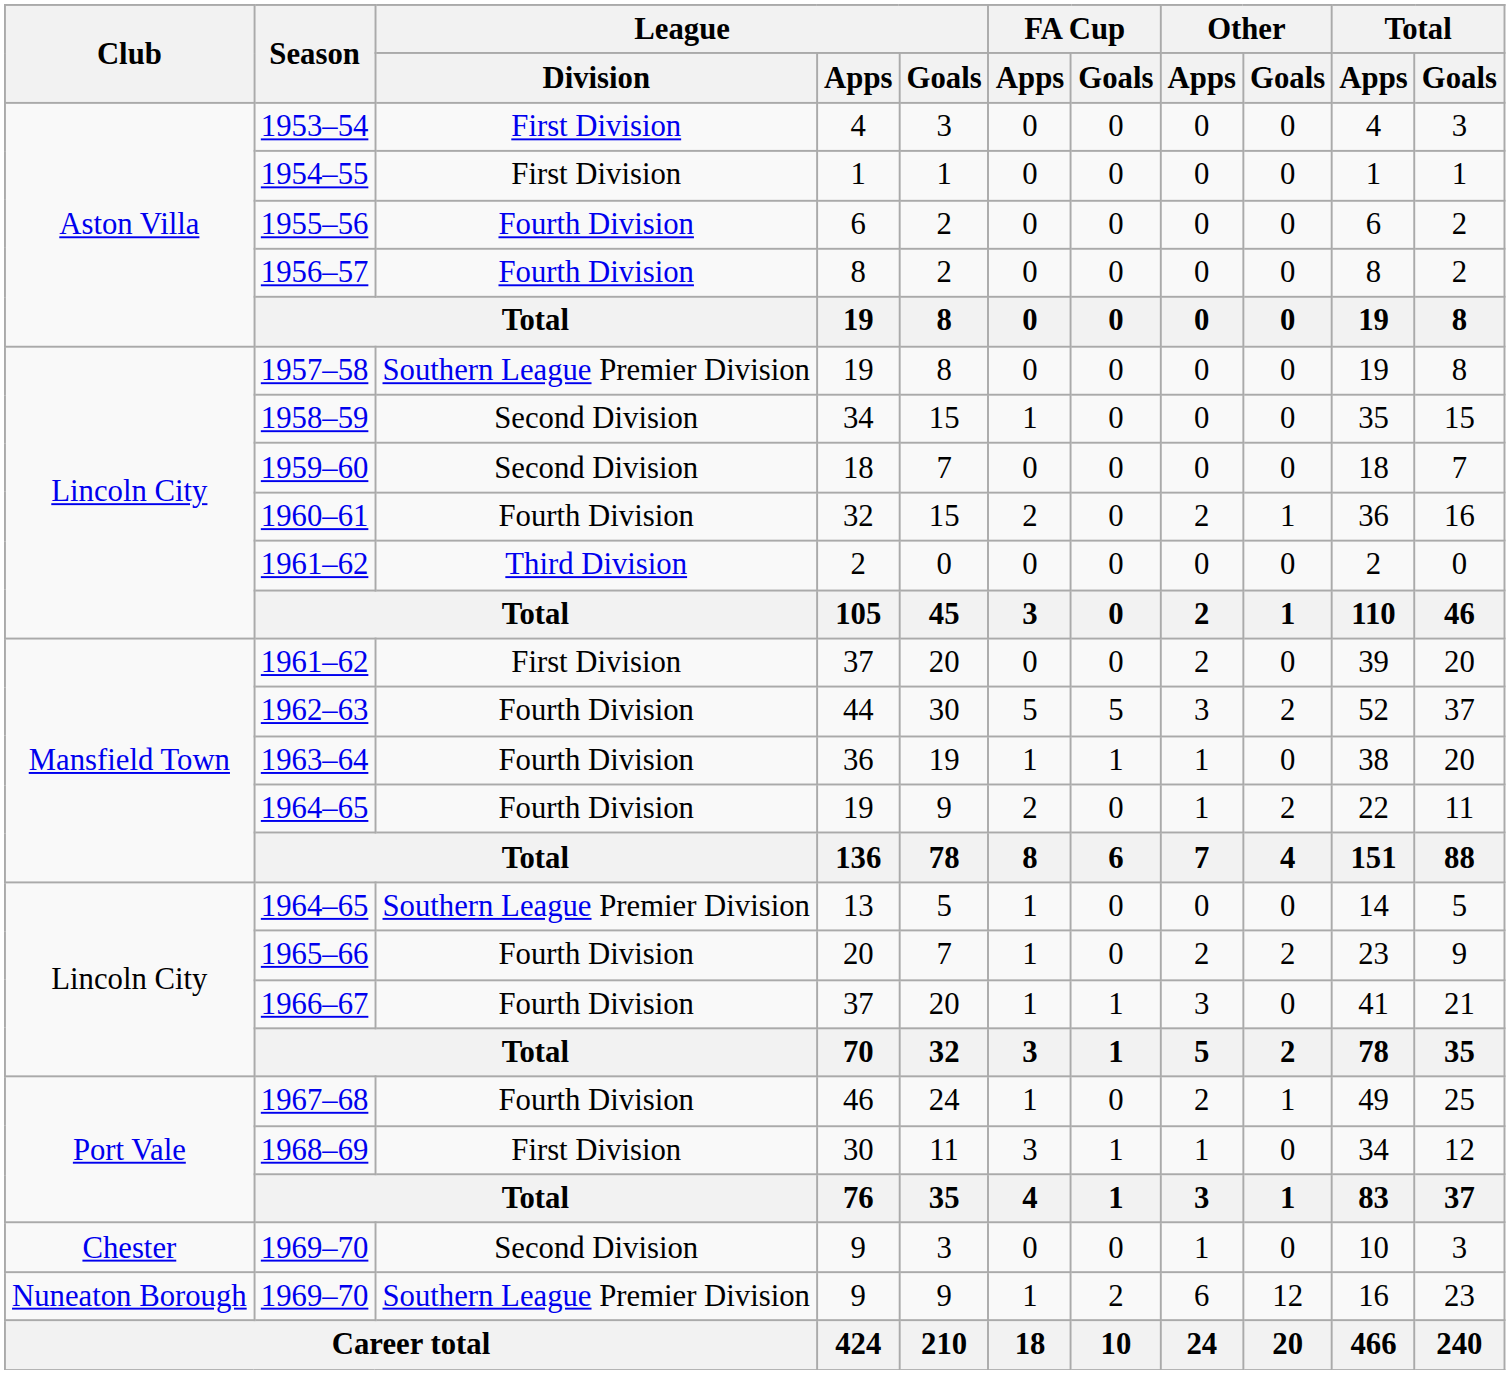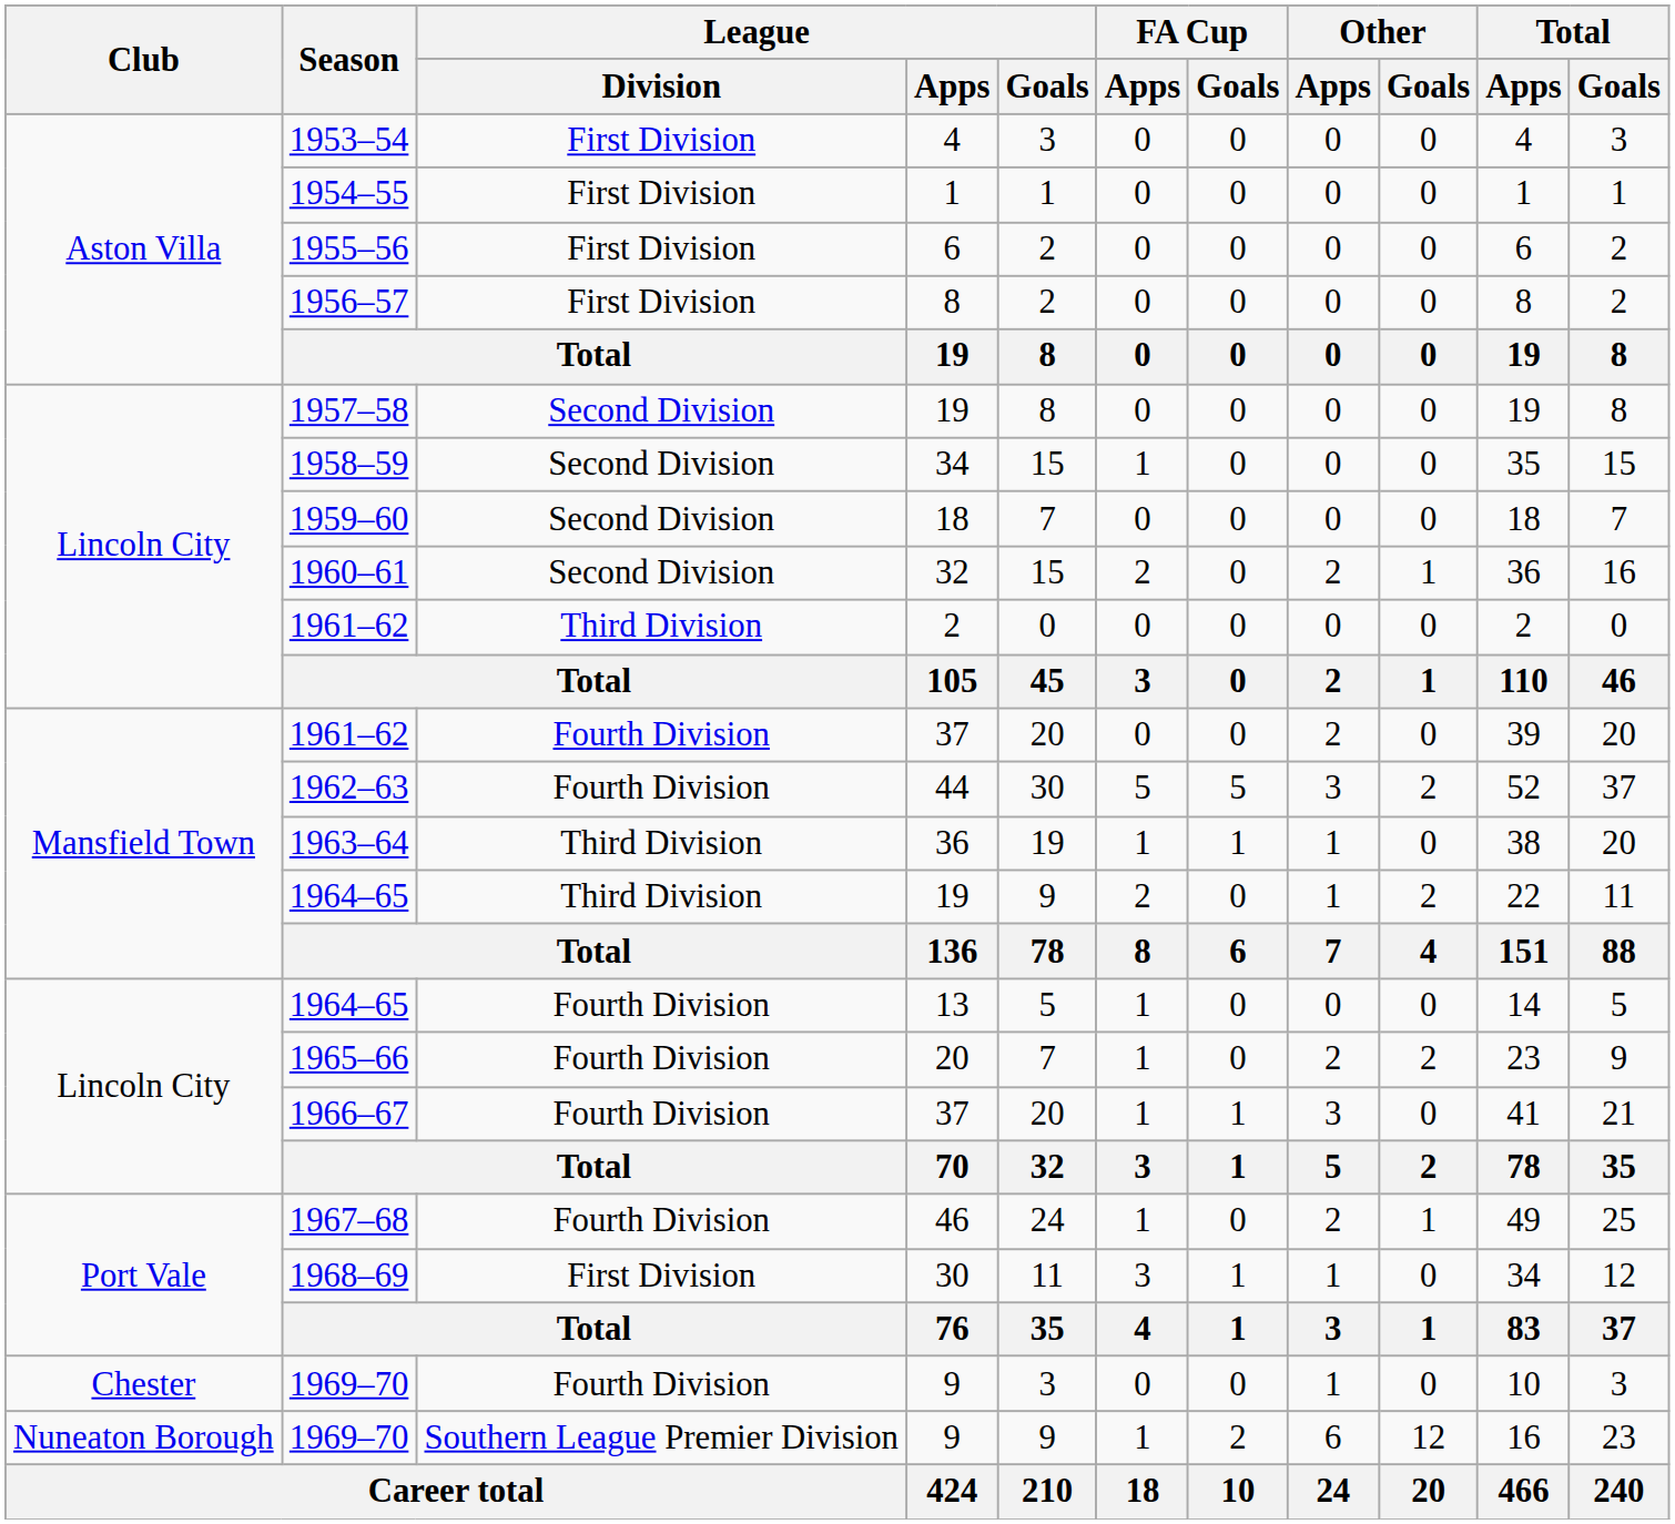1955–56 | League / Division: Fourth Division -> First Division
1956–57 | League / Division: Fourth Division -> First Division
1957–58 | League / Division: Southern League Premier Division -> Second Division
1960–61 | League / Division: Fourth Division -> Second Division
Mansfield Town / 1961–62 | League / Division: First Division -> Fourth Division
1963–64 | League / Division: Fourth Division -> Third Division
Mansfield Town / 1964–65 | League / Division: Fourth Division -> Third Division
Lincoln City / 1964–65 | League / Division: Southern League Premier Division -> Fourth Division
Chester / 1969–70 | League / Division: Second Division -> Fourth Division
